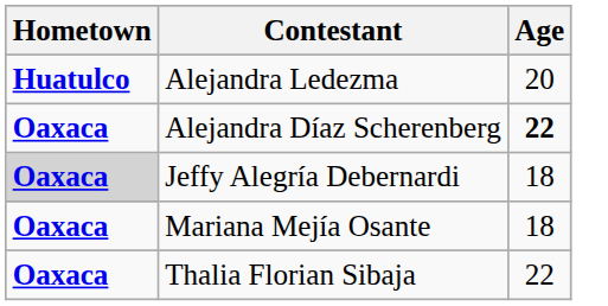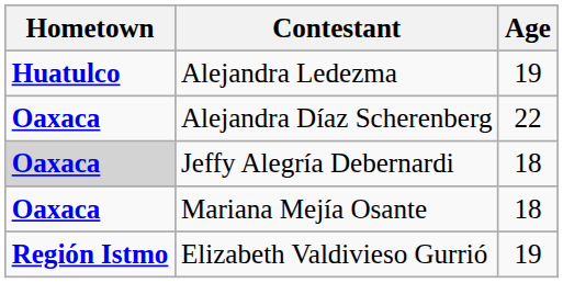Alejandra Ledezma | Age: 20 -> 19
Alejandra Díaz Scherenberg | Age: bold -> normal
- row: Oaxaca | Thalia Florian Sibaja | 22
+ row: Región Istmo | Elizabeth Valdivieso Gurrió | 19
